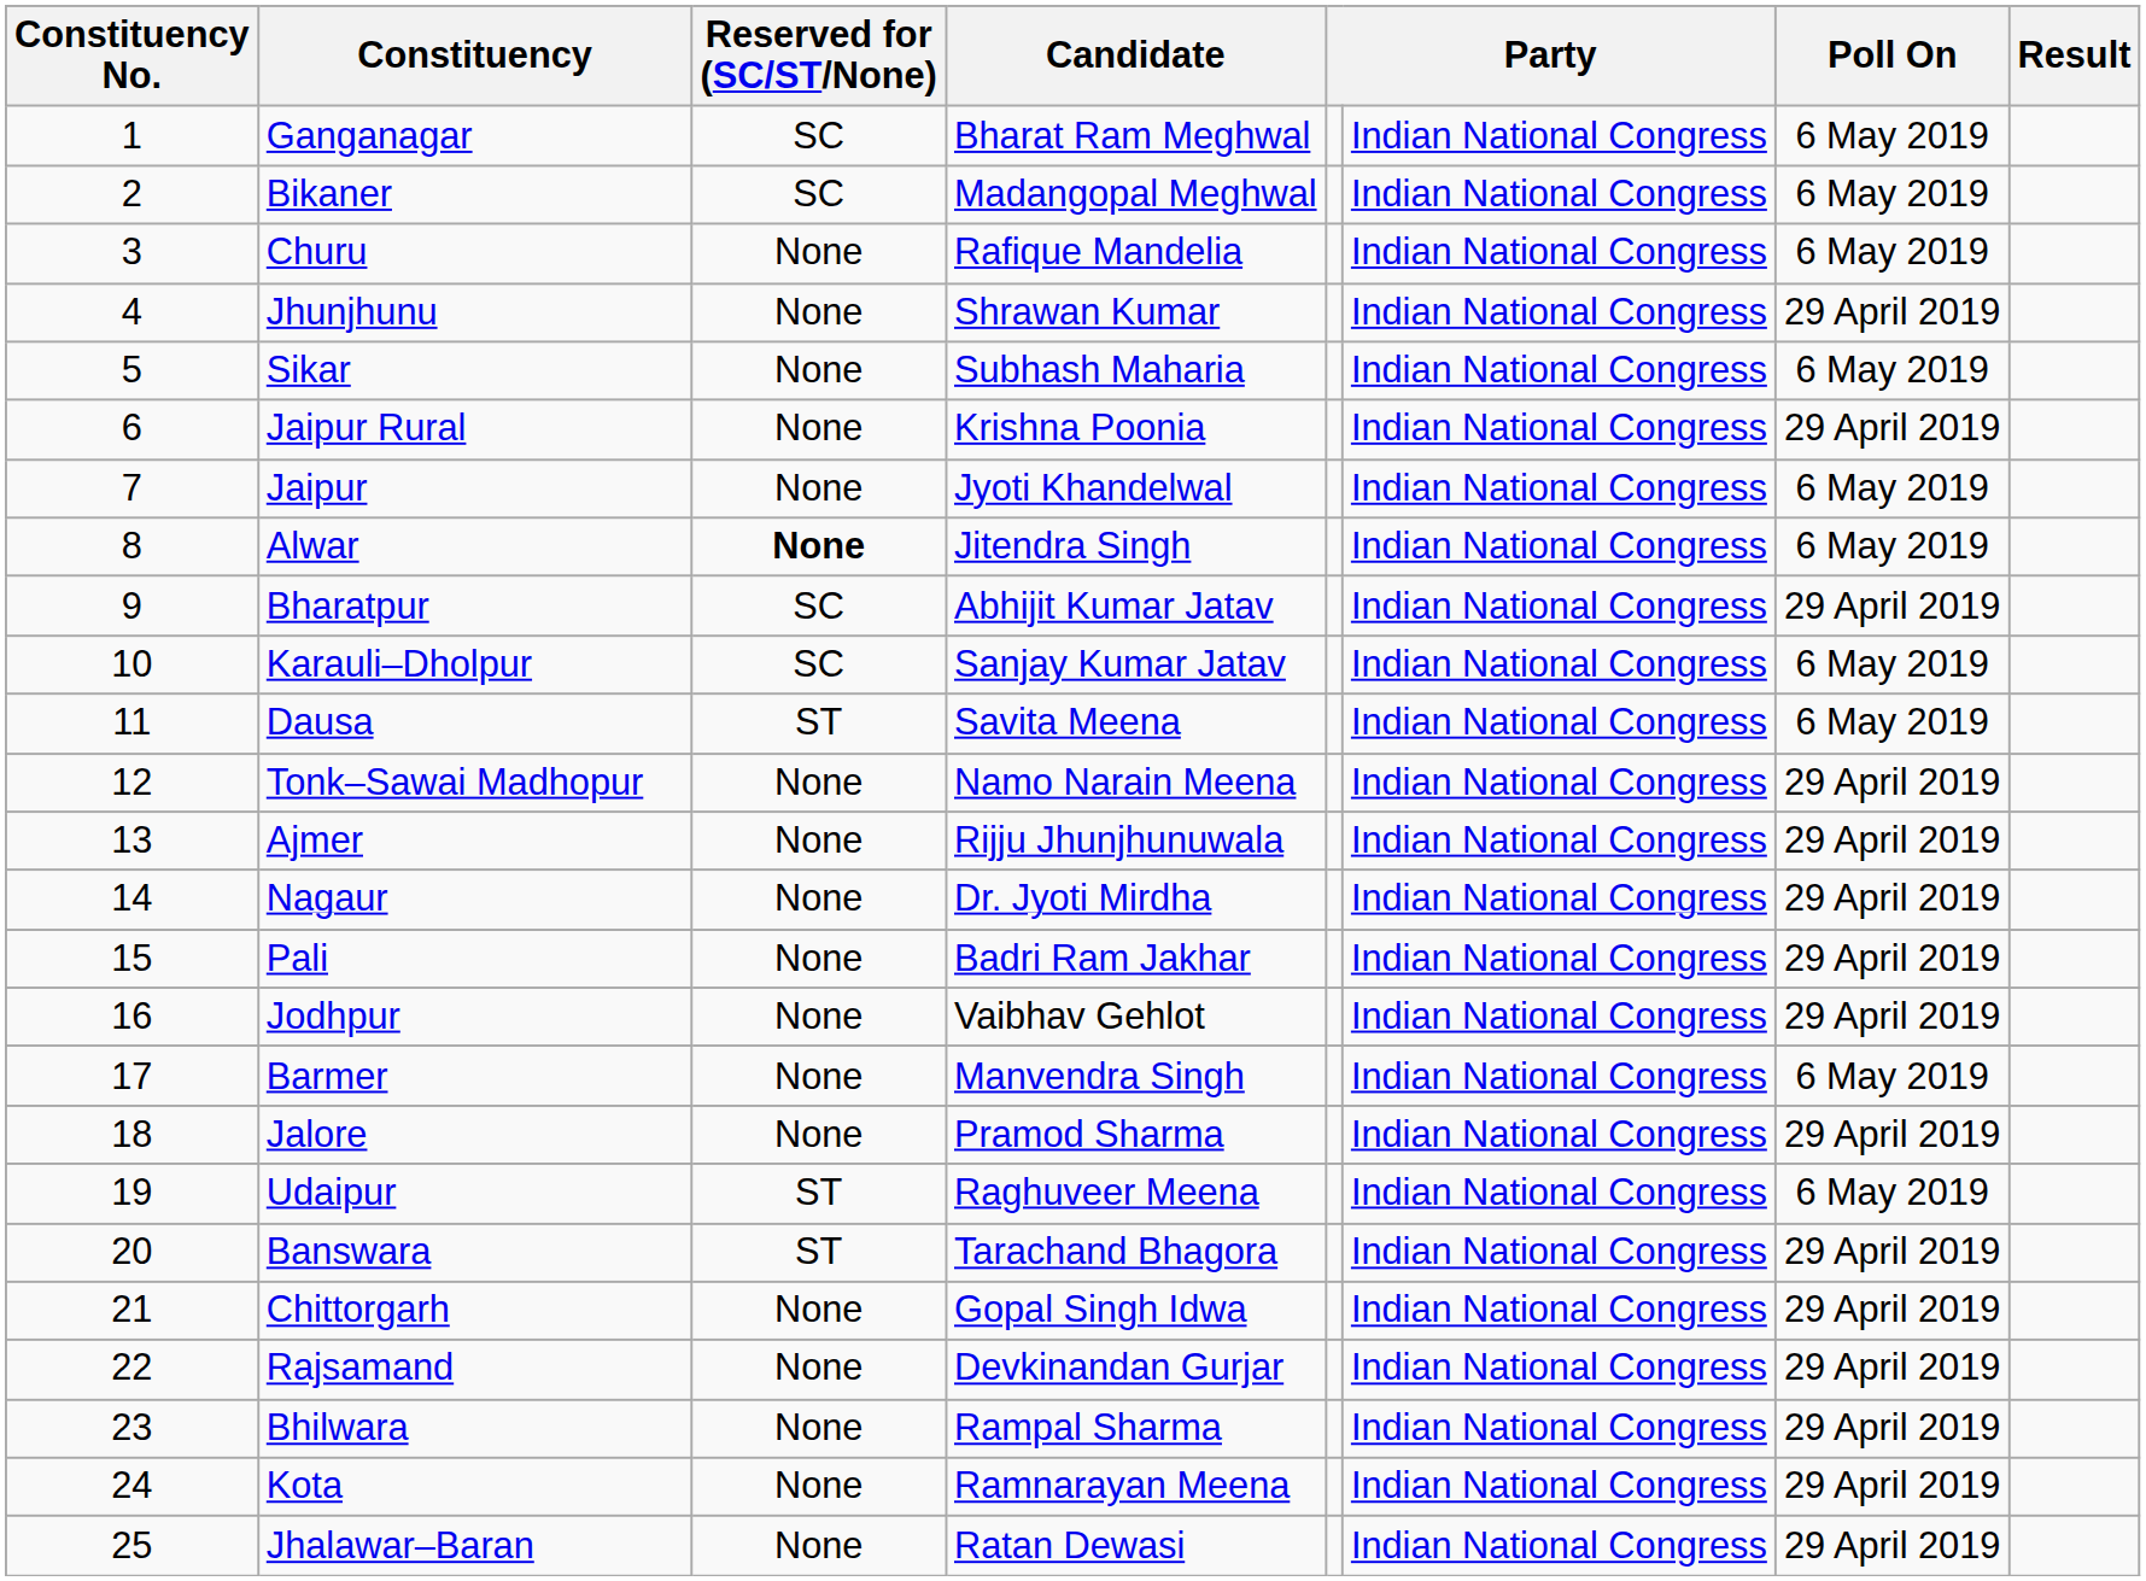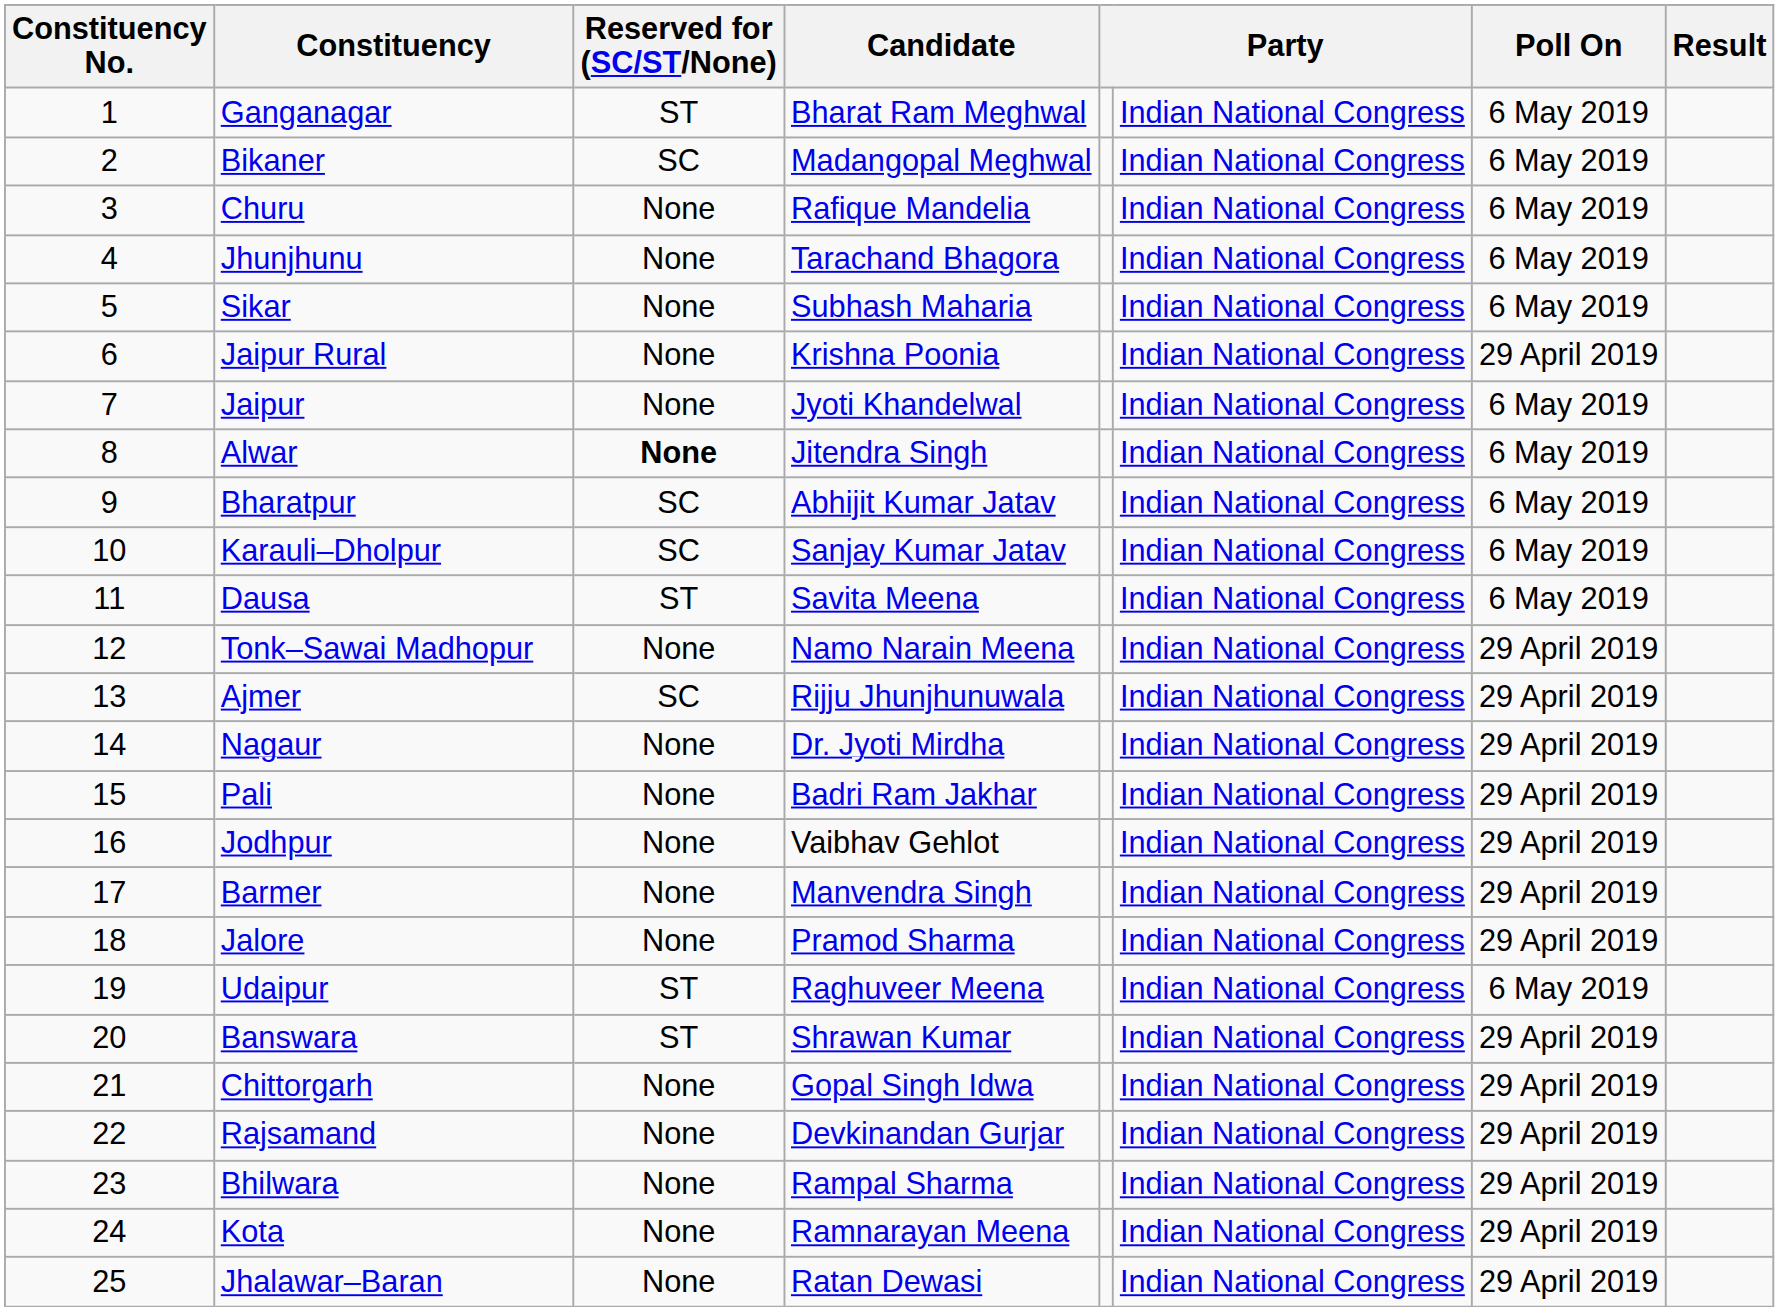Ganganagar | Reserved for (SC/ST/None): SC -> ST
Jhunjhunu | Candidate: Shrawan Kumar -> Tarachand Bhagora
Jhunjhunu | Poll On: 29 April 2019 -> 6 May 2019
Bharatpur | Poll On: 29 April 2019 -> 6 May 2019
Ajmer | Reserved for (SC/ST/None): None -> SC
Barmer | Poll On: 6 May 2019 -> 29 April 2019
Banswara | Candidate: Tarachand Bhagora -> Shrawan Kumar
